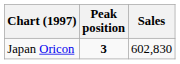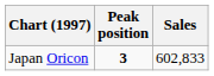Japan Oricon | Sales: 602,830 -> 602,833
